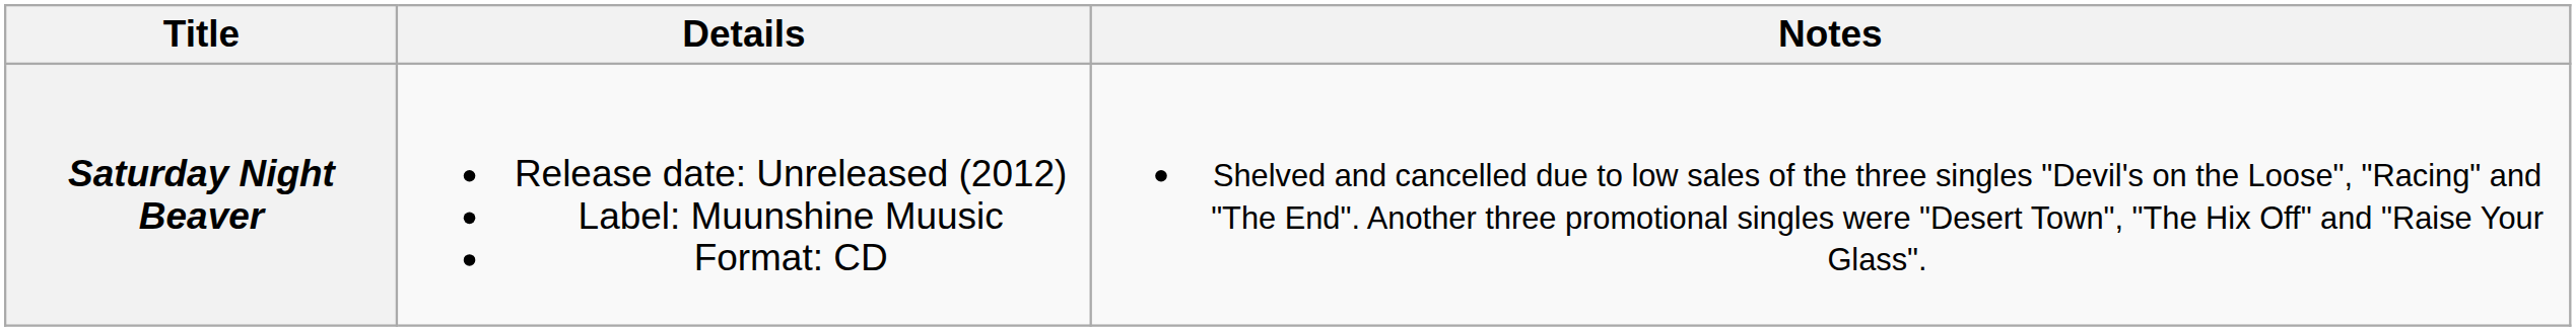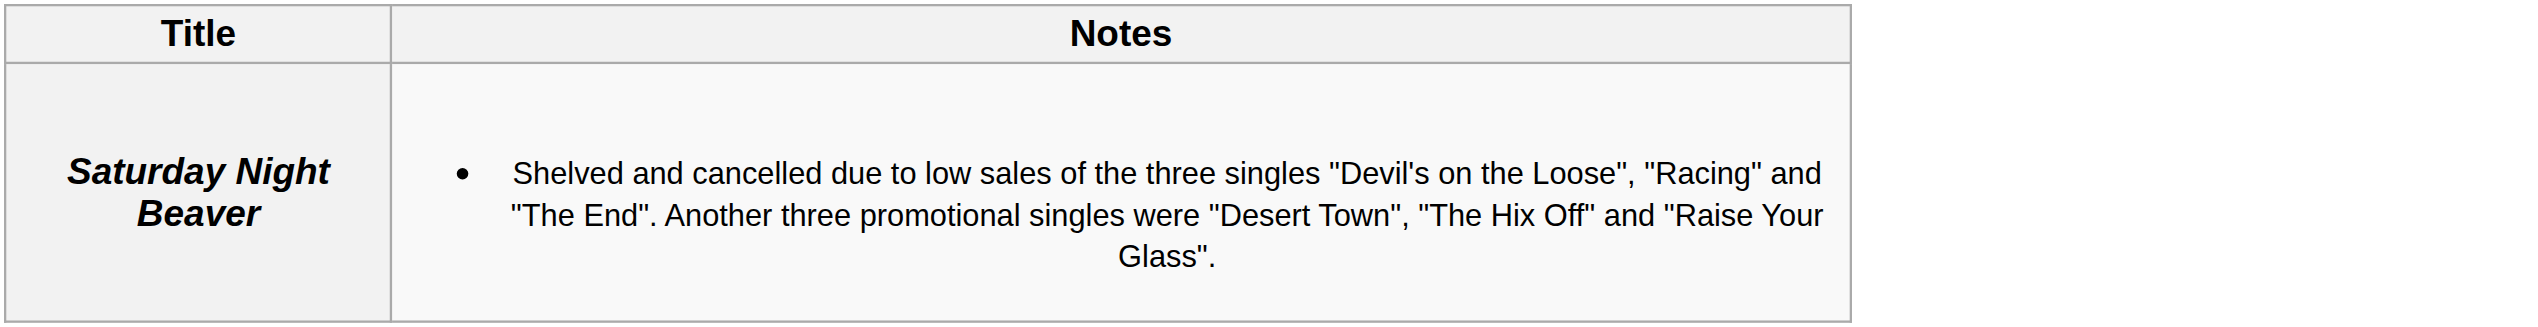- column: Details | Release date: Unreleased (2012) Label: Muunshine Muusic Format: CD
